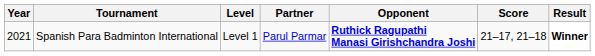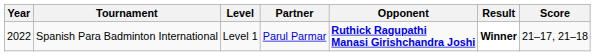columns swapped: Score <-> Result
Spanish Para Badminton International | Year: 2021 -> 2022
